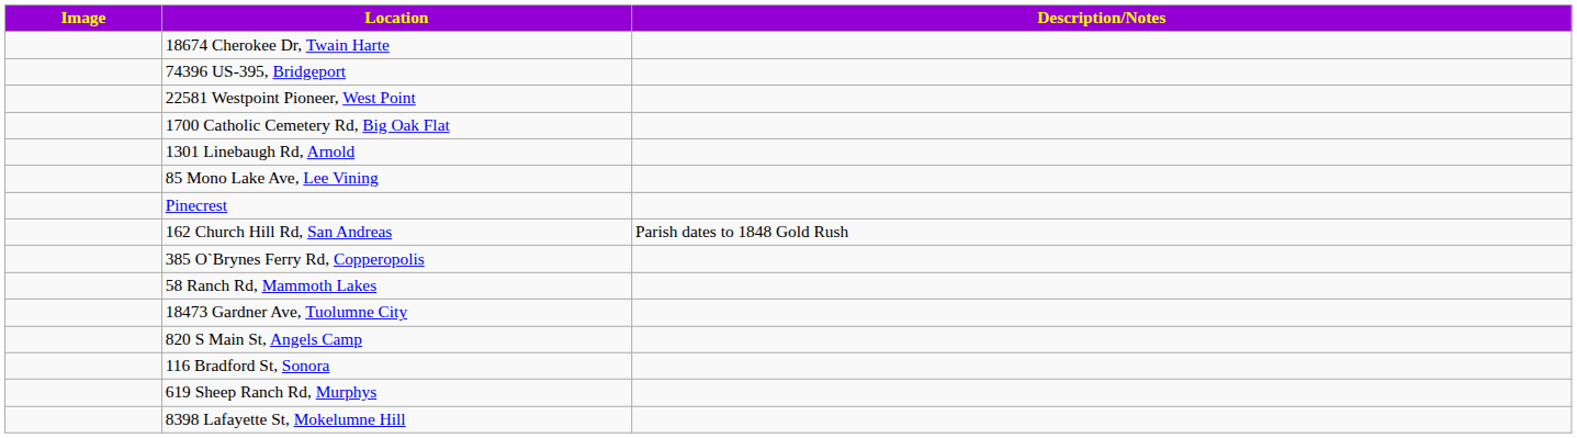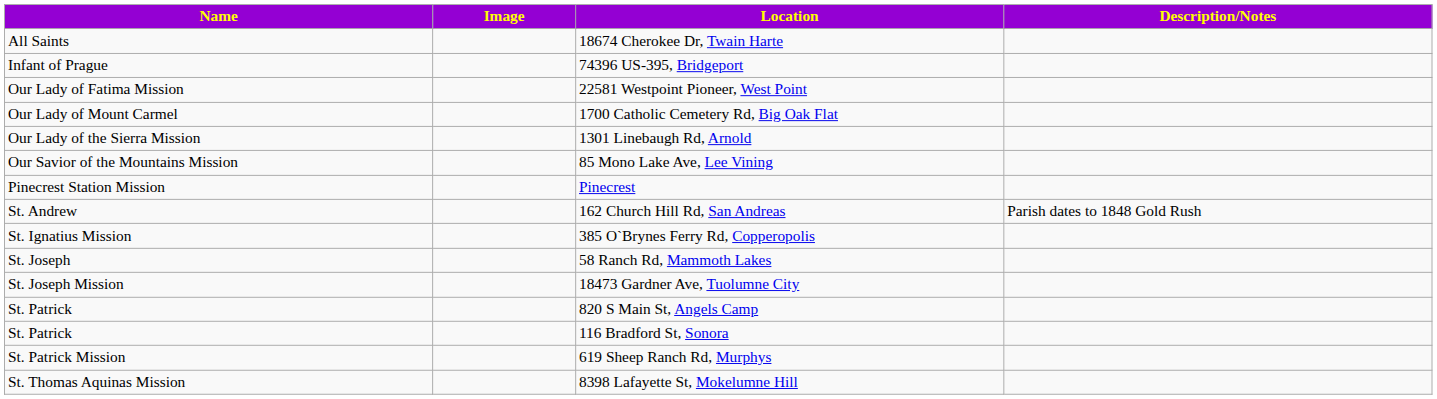+ column: Name | All Saints | Infant of Prague | Our Lady of Fatima Mission | Our Lady of Mount Carmel | Our Lady of the Sierra Mission | Our Savior of the Mountains Mission | Pinecrest Station Mission | St. Andrew | St. Ignatius Mission | St. Joseph | St. Joseph Mission | St. Patrick | St. Patrick | St. Patrick Mission | St. Thomas Aquinas Mission
